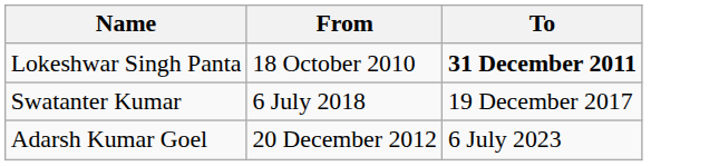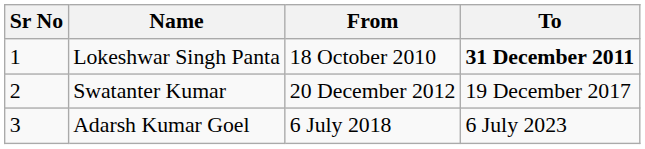+ column: Sr No | 1 | 2 | 3
Swatanter Kumar | From: 6 July 2018 -> 20 December 2012
Adarsh Kumar Goel | From: 20 December 2012 -> 6 July 2018
